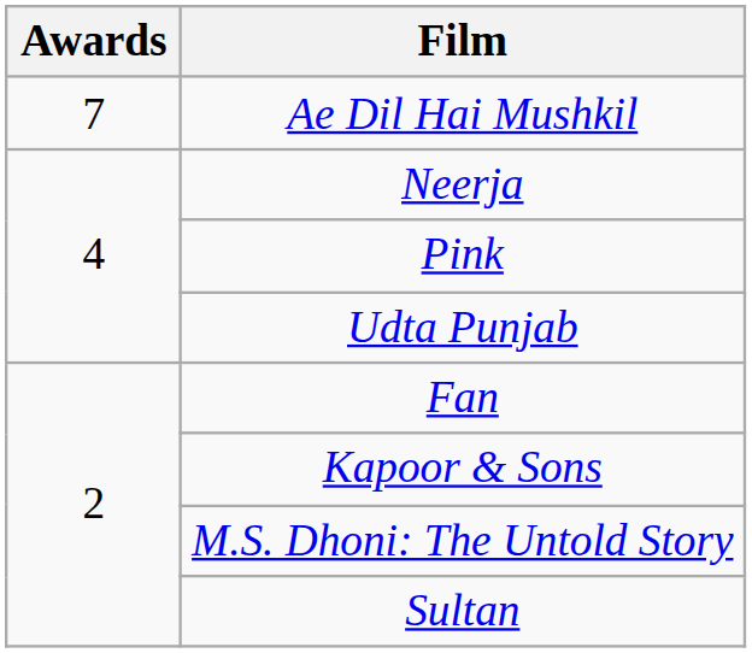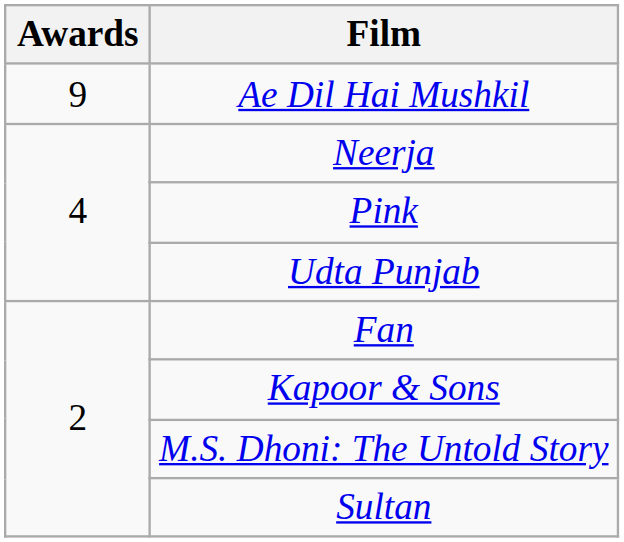Ae Dil Hai Mushkil | Awards: 7 -> 9
